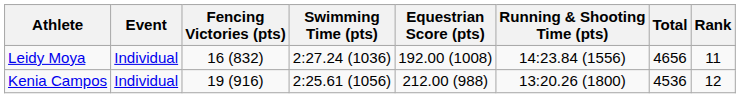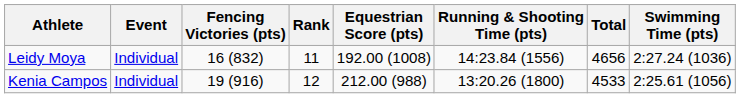columns swapped: Swimming Time (pts) <-> Rank
Kenia Campos | Total: 4536 -> 4533
